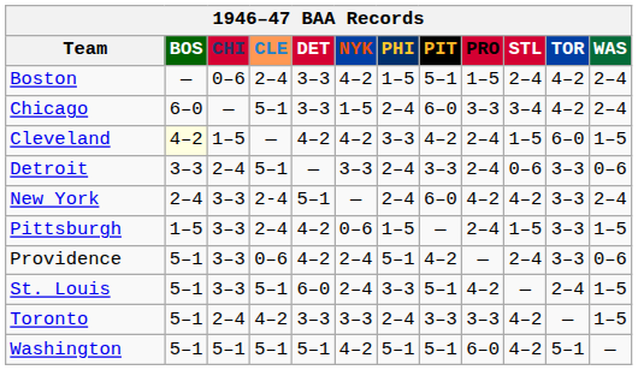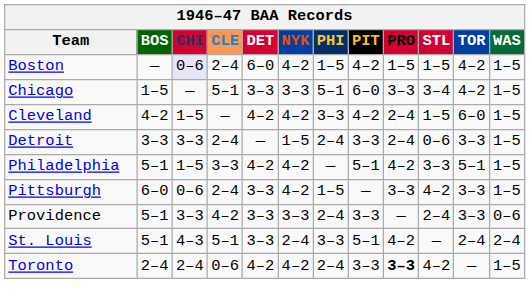Boston | CHI: no background -> lavender background
Boston | DET: 3–3 -> 6–0
Boston | PIT: 5–1 -> 4–2
Boston | STL: 2–4 -> 1–5
Boston | WAS: 2–4 -> 1–5
Chicago | BOS: 6–0 -> 1–5
Chicago | NYK: 1–5 -> 3–3
Chicago | PHI: 2–4 -> 5–1
Chicago | WAS: 2–4 -> 1–5
Cleveland | BOS: lightyellow background -> no background
Detroit | CHI: 2–4 -> 3–3
Detroit | CLE: 5–1 -> 2–4
Detroit | NYK: 3–3 -> 1–5
Detroit | WAS: 0–6 -> 1–5
- row: New York | 2–4 | 3–3 | 2-4 | 5–1 | — | 2–4 | 6–0 | 4–2 | 4–2 | 3–3 | 2–4
+ row: Philadelphia | 5–1 | 1–5 | 3–3 | 4–2 | 4–2 | — | 5–1 | 4–2 | 3–3 | 5–1 | 1–5
Pittsburgh | BOS: 1–5 -> 6–0
Pittsburgh | CHI: 3–3 -> 0–6
Pittsburgh | DET: 4–2 -> 3–3
Pittsburgh | NYK: 0–6 -> 4–2
Pittsburgh | PRO: 2–4 -> 3–3
Pittsburgh | STL: 1–5 -> 4–2
Providence | CLE: 0–6 -> 4–2
Providence | DET: 4–2 -> 3–3
Providence | NYK: 2–4 -> 3–3
Providence | PHI: 5–1 -> 2–4
Providence | PIT: 4–2 -> 3–3
St. Louis | CHI: 3–3 -> 4–3
St. Louis | DET: 6–0 -> 3–3
St. Louis | WAS: 1–5 -> 2–4
Toronto | BOS: 5–1 -> 2–4
Toronto | CLE: 4–2 -> 0–6
Toronto | DET: 3–3 -> 4–2
Toronto | NYK: 3–3 -> 4–2
Toronto | PRO: normal -> bold
- row: Washington | 5–1 | 5–1 | 5–1 | 5–1 | 4–2 | 5–1 | 5–1 | 6–0 | 4–2 | 5–1 | —
